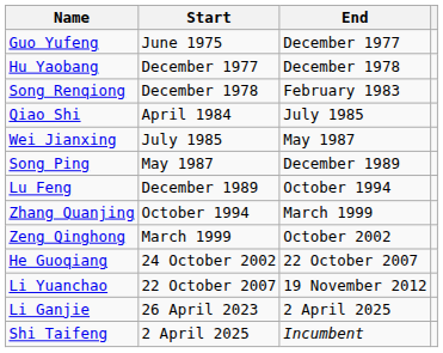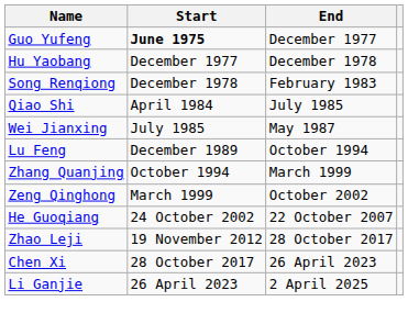Guo Yufeng | Start: normal -> bold
- row: Song Ping | May 1987 | December 1989
- row: Li Yuanchao | 22 October 2007 | 19 November 2012
+ row: Zhao Leji | 19 November 2012 | 28 October 2017
+ row: Chen Xi | 28 October 2017 | 26 April 2023
- row: Shi Taifeng | 2 April 2025 | Incumbent
